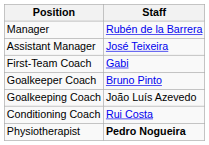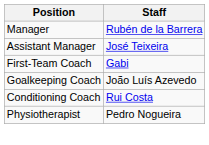- row: Goalkeeper Coach | Bruno Pinto
Physiotherapist | Staff: bold -> normal
